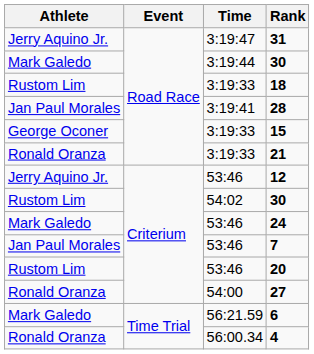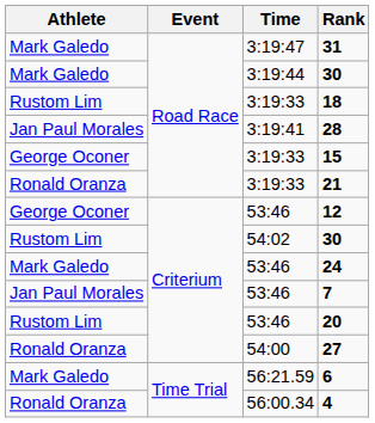31 | Athlete: Jerry Aquino Jr. -> Mark Galedo
12 | Athlete: Jerry Aquino Jr. -> George Oconer
